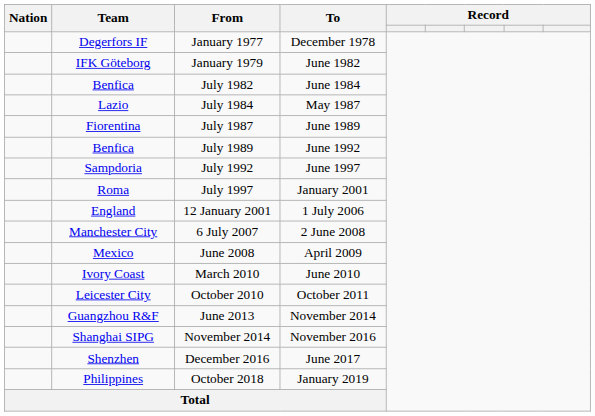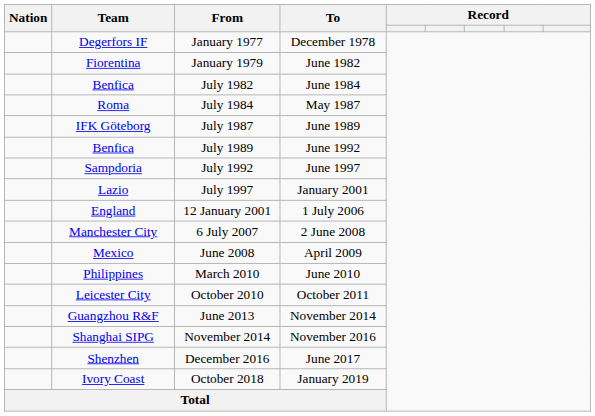January 1979 | Team: IFK Göteborg -> Fiorentina
July 1984 | Team: Lazio -> Roma
July 1987 | Team: Fiorentina -> IFK Göteborg
July 1997 | Team: Roma -> Lazio
March 2010 | Team: Ivory Coast -> Philippines
October 2018 | Team: Philippines -> Ivory Coast
